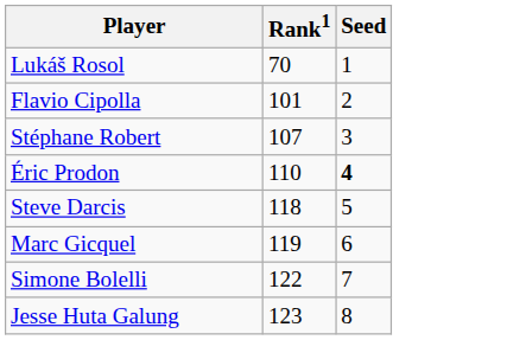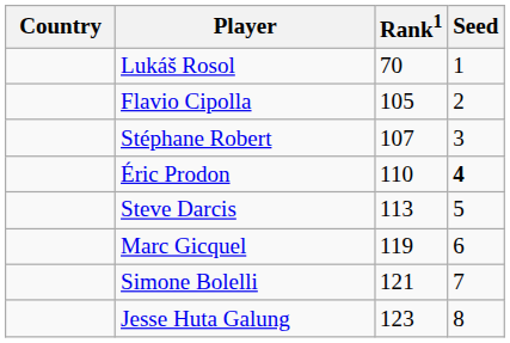+ column: Country
Flavio Cipolla | Rank1: 101 -> 105
Steve Darcis | Rank1: 118 -> 113
Simone Bolelli | Rank1: 122 -> 121
